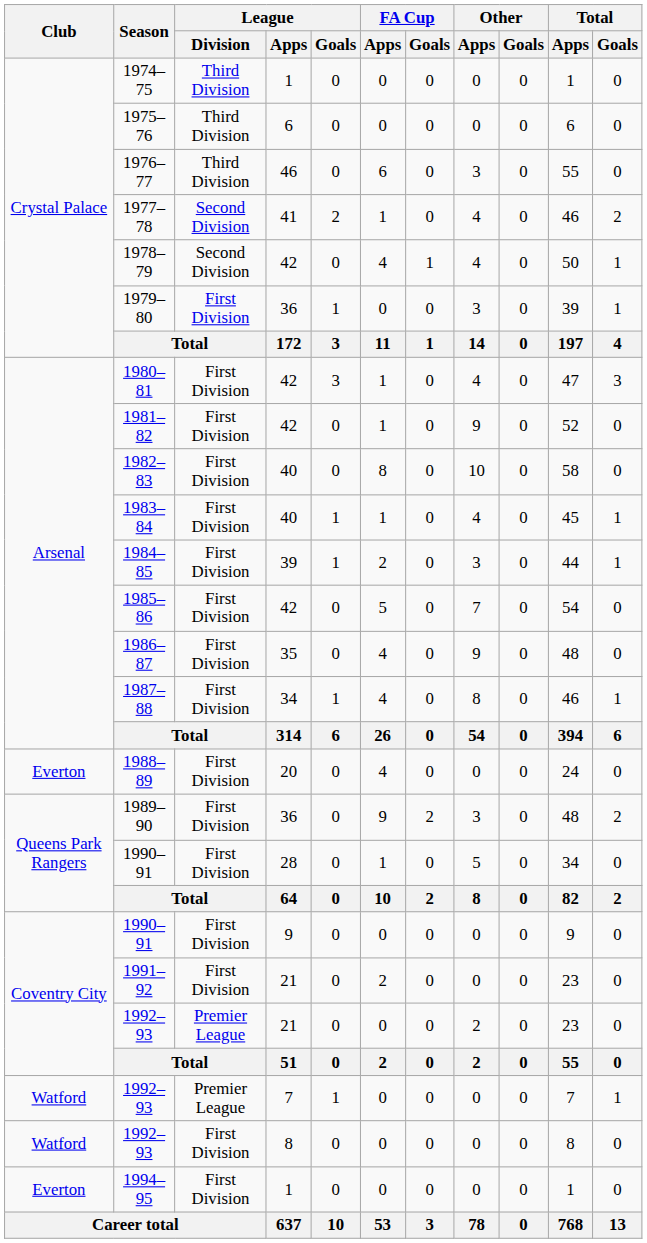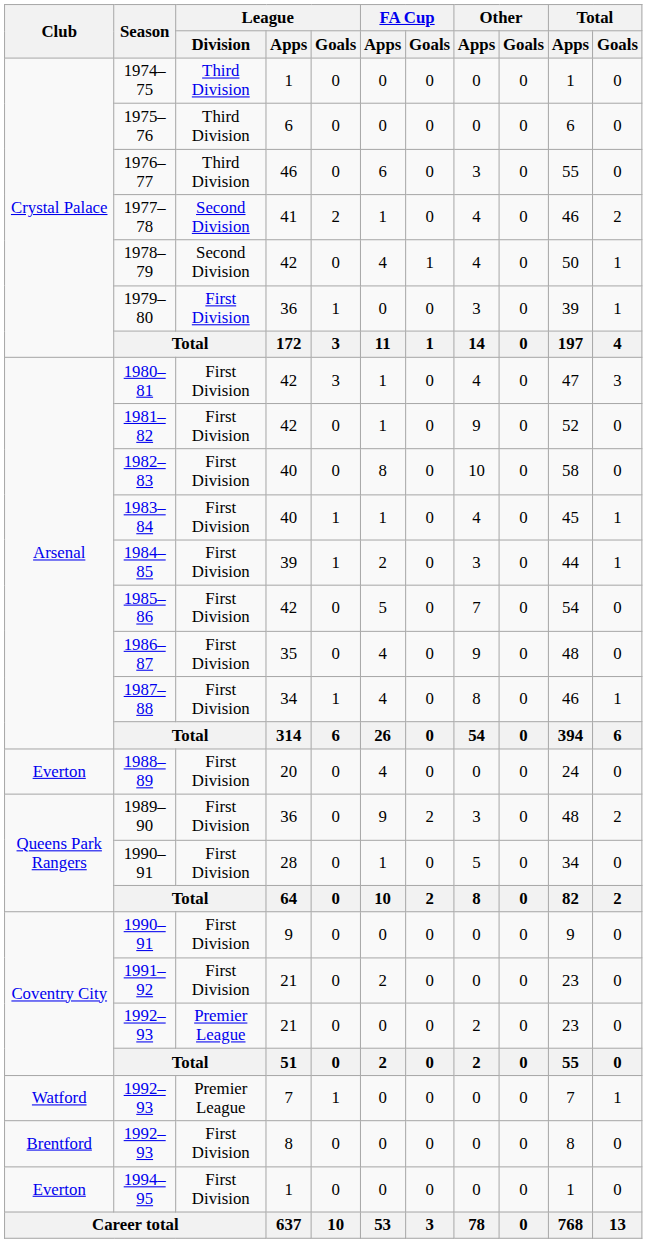1992–93 / 8 | Club: Watford -> Brentford
